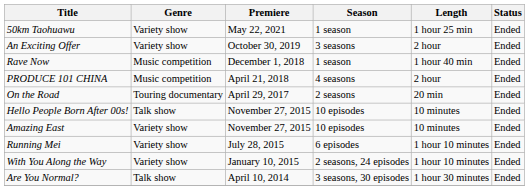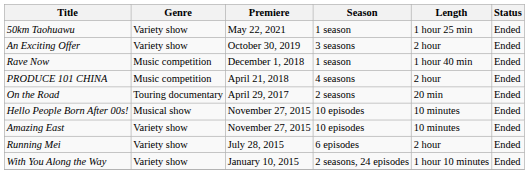Hello People Born After 00s! | Genre: Talk show -> Musical show
Running Mei | Length: 1 hour 10 minutes -> 2 hour
- row: Are You Normal? | Talk show | April 10, 2014 | 3 seasons, 30 episodes | 1 hour 30 minutes | Ended
